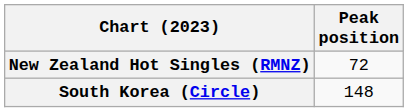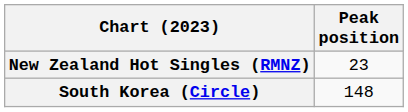New Zealand Hot Singles (RMNZ) | Peak position: 72 -> 23
